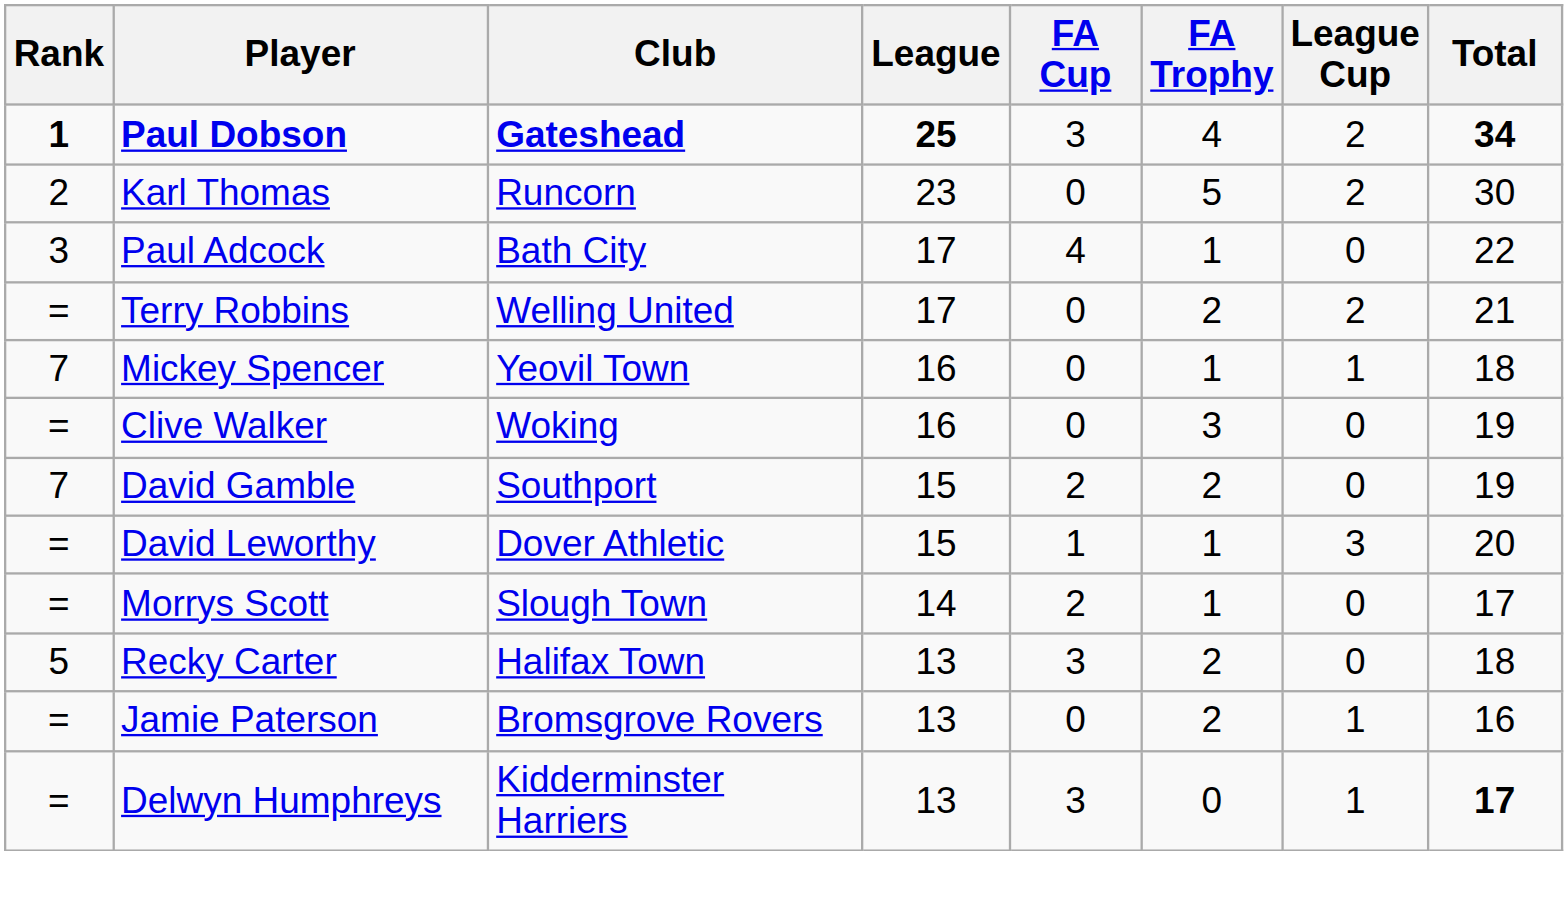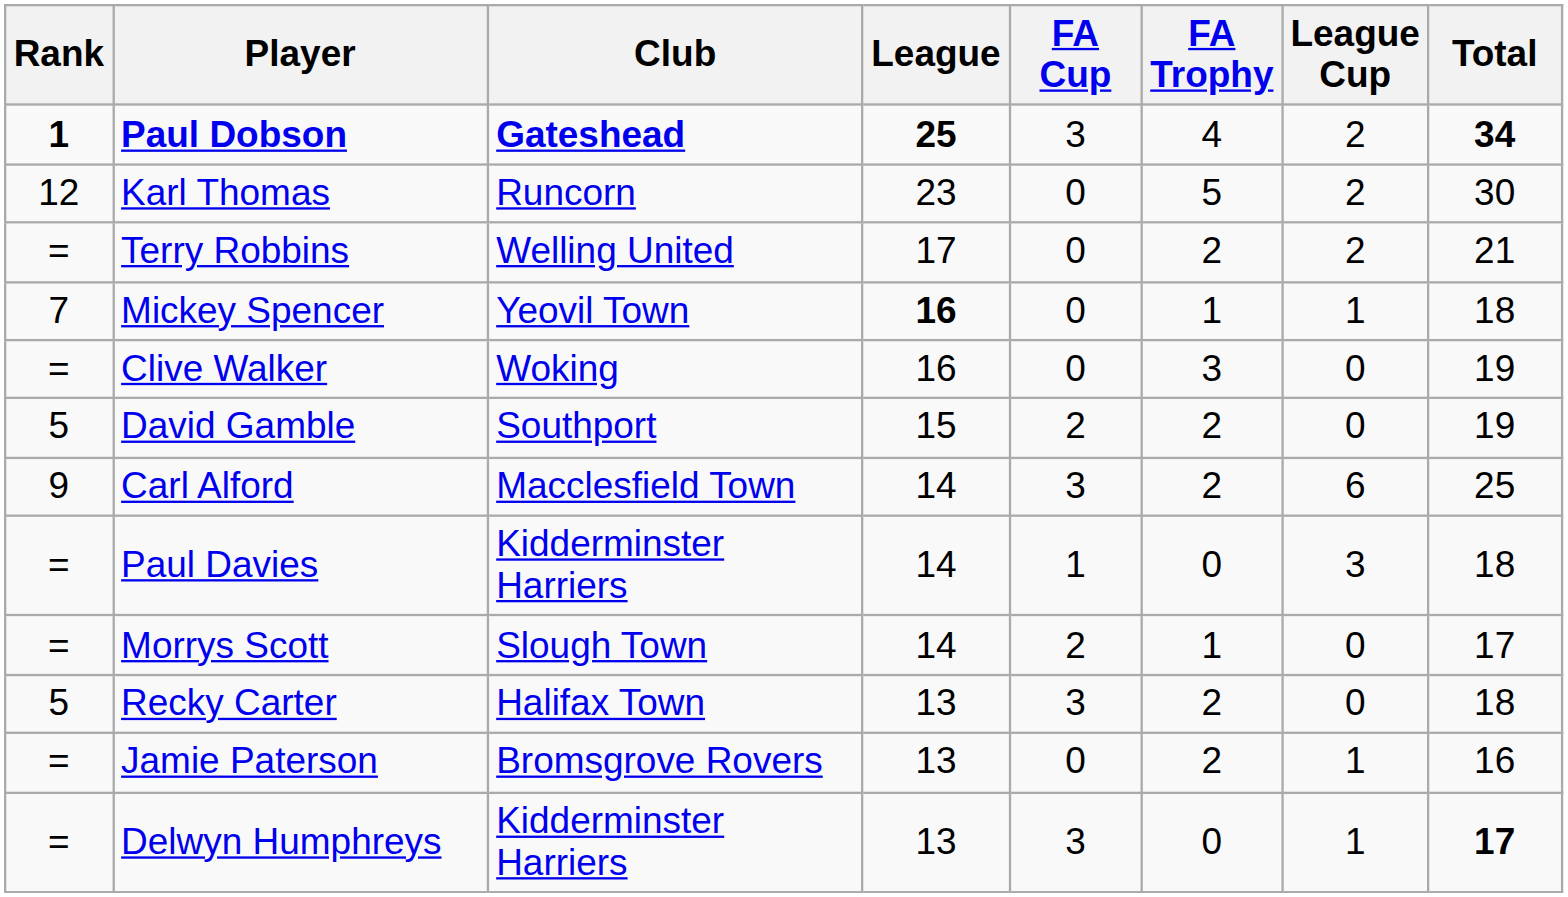Karl Thomas | Rank: 2 -> 12
- row: 3 | Paul Adcock | Bath City | 17 | 4 | 1 | 0 | 22
Mickey Spencer | League: normal -> bold
David Gamble | Rank: 7 -> 5
- row: = | David Leworthy | Dover Athletic | 15 | 1 | 1 | 3 | 20
+ row: 9 | Carl Alford | Macclesfield Town | 14 | 3 | 2 | 6 | 25
+ row: = | Paul Davies | Kidderminster Harriers | 14 | 1 | 0 | 3 | 18
